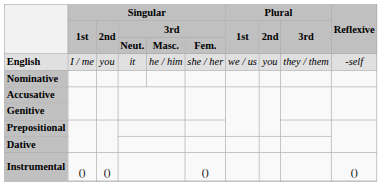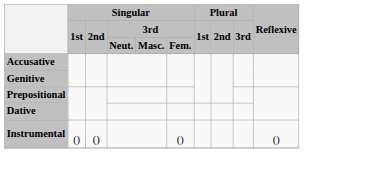- row: English | I / me | you | it | he / him | she / her | we / us | you | they / them | -self
- row: Nominative
